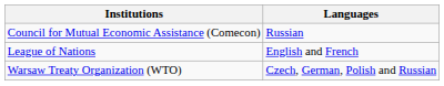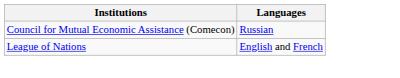- row: Warsaw Treaty Organization (WTO) | Czech, German, Polish and Russian
